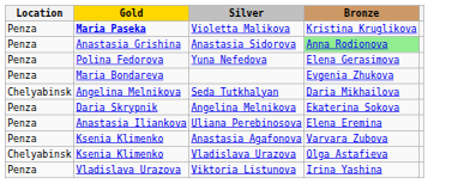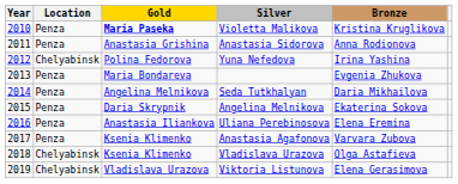+ column: Year | 2010 | 2011 | 2012 | 2013 | 2014 | 2015 | 2016 | 2017 | 2018 | 2019
Anastasia Sidorova | Bronze: lightgreen background -> no background
Yuna Nefedova | Location: Penza -> Chelyabinsk
Yuna Nefedova | Bronze: Elena Gerasimova -> Irina Yashina
Seda Tutkhalyan | Location: Chelyabinsk -> Penza
Viktoria Listunova | Location: Penza -> Chelyabinsk
Viktoria Listunova | Bronze: Irina Yashina -> Elena Gerasimova
